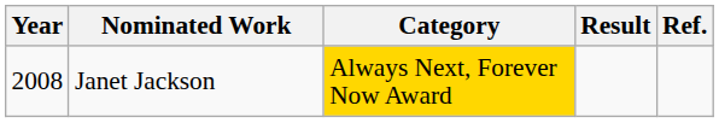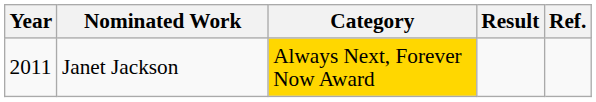Janet Jackson | Year: 2008 -> 2011
